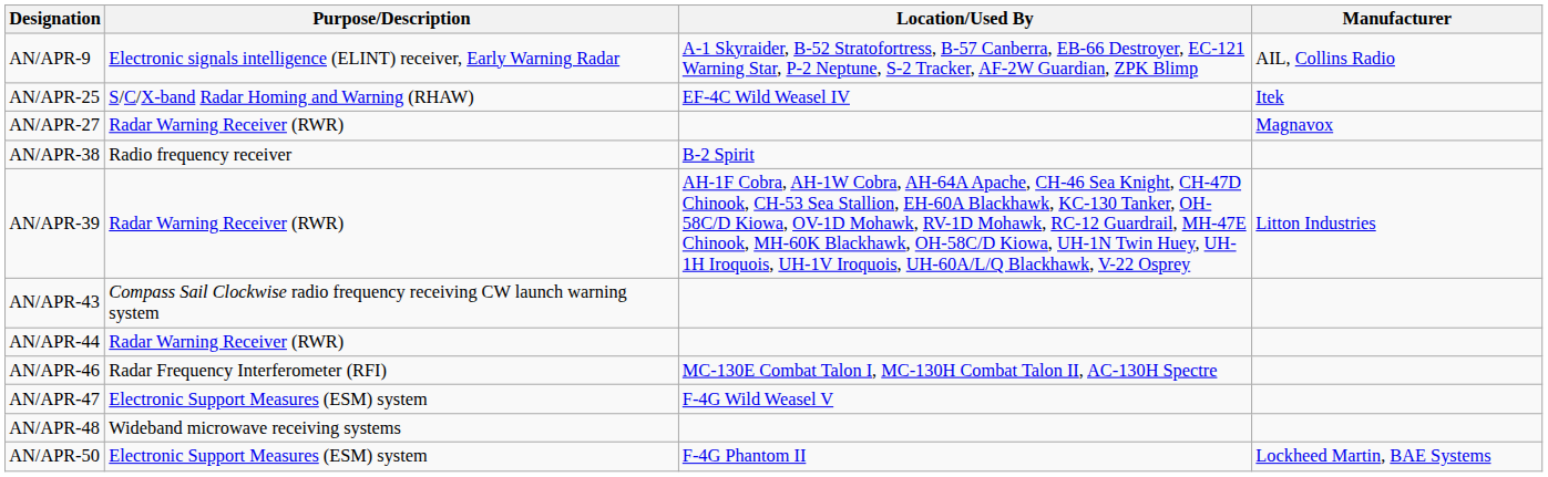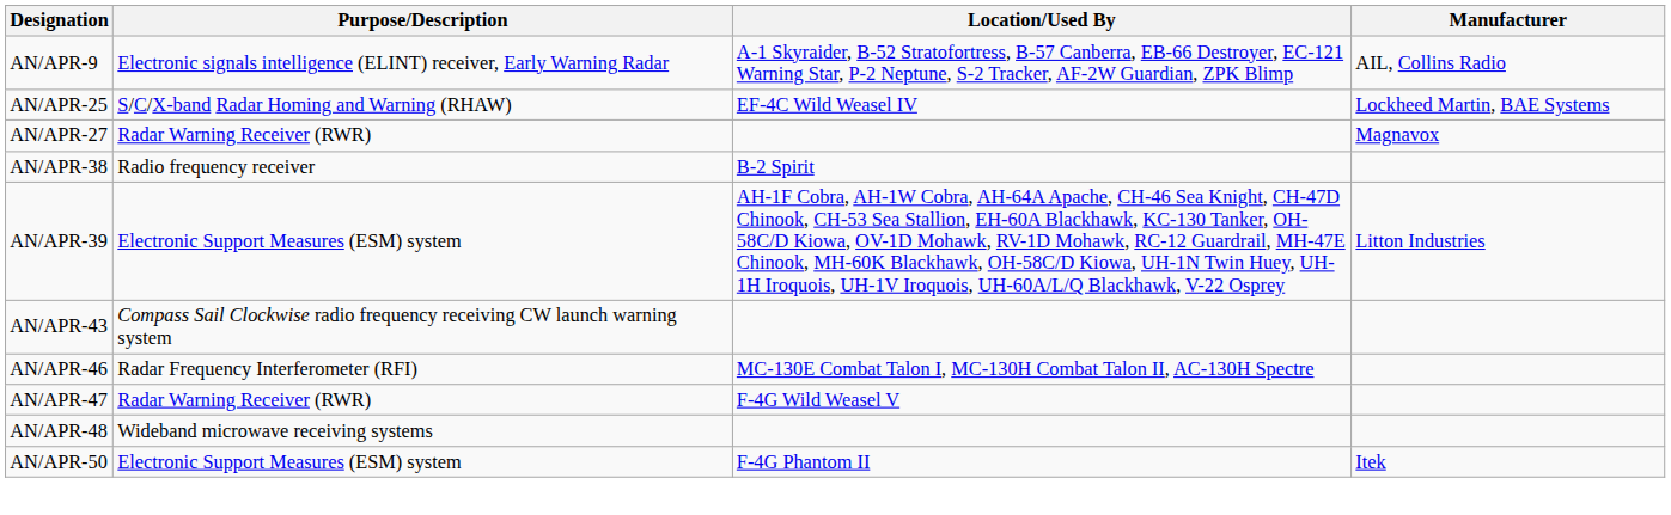AN/APR-25 | Manufacturer: Itek -> Lockheed Martin, BAE Systems
AN/APR-39 | Purpose/Description: Radar Warning Receiver (RWR) -> Electronic Support Measures (ESM) system
- row: AN/APR-44 | Radar Warning Receiver (RWR)
AN/APR-47 | Purpose/Description: Electronic Support Measures (ESM) system -> Radar Warning Receiver (RWR)
AN/APR-50 | Manufacturer: Lockheed Martin, BAE Systems -> Itek
